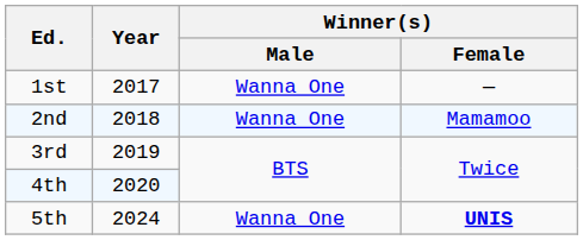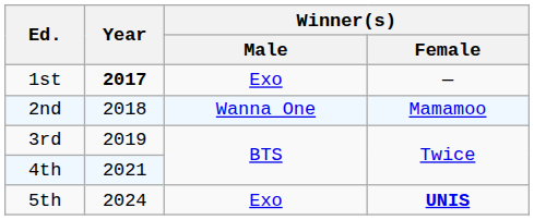1st | Year: normal -> bold
1st | Winner(s) / Male: Wanna One -> Exo
4th | Year: 2020 -> 2021
5th | Winner(s) / Male: Wanna One -> Exo
